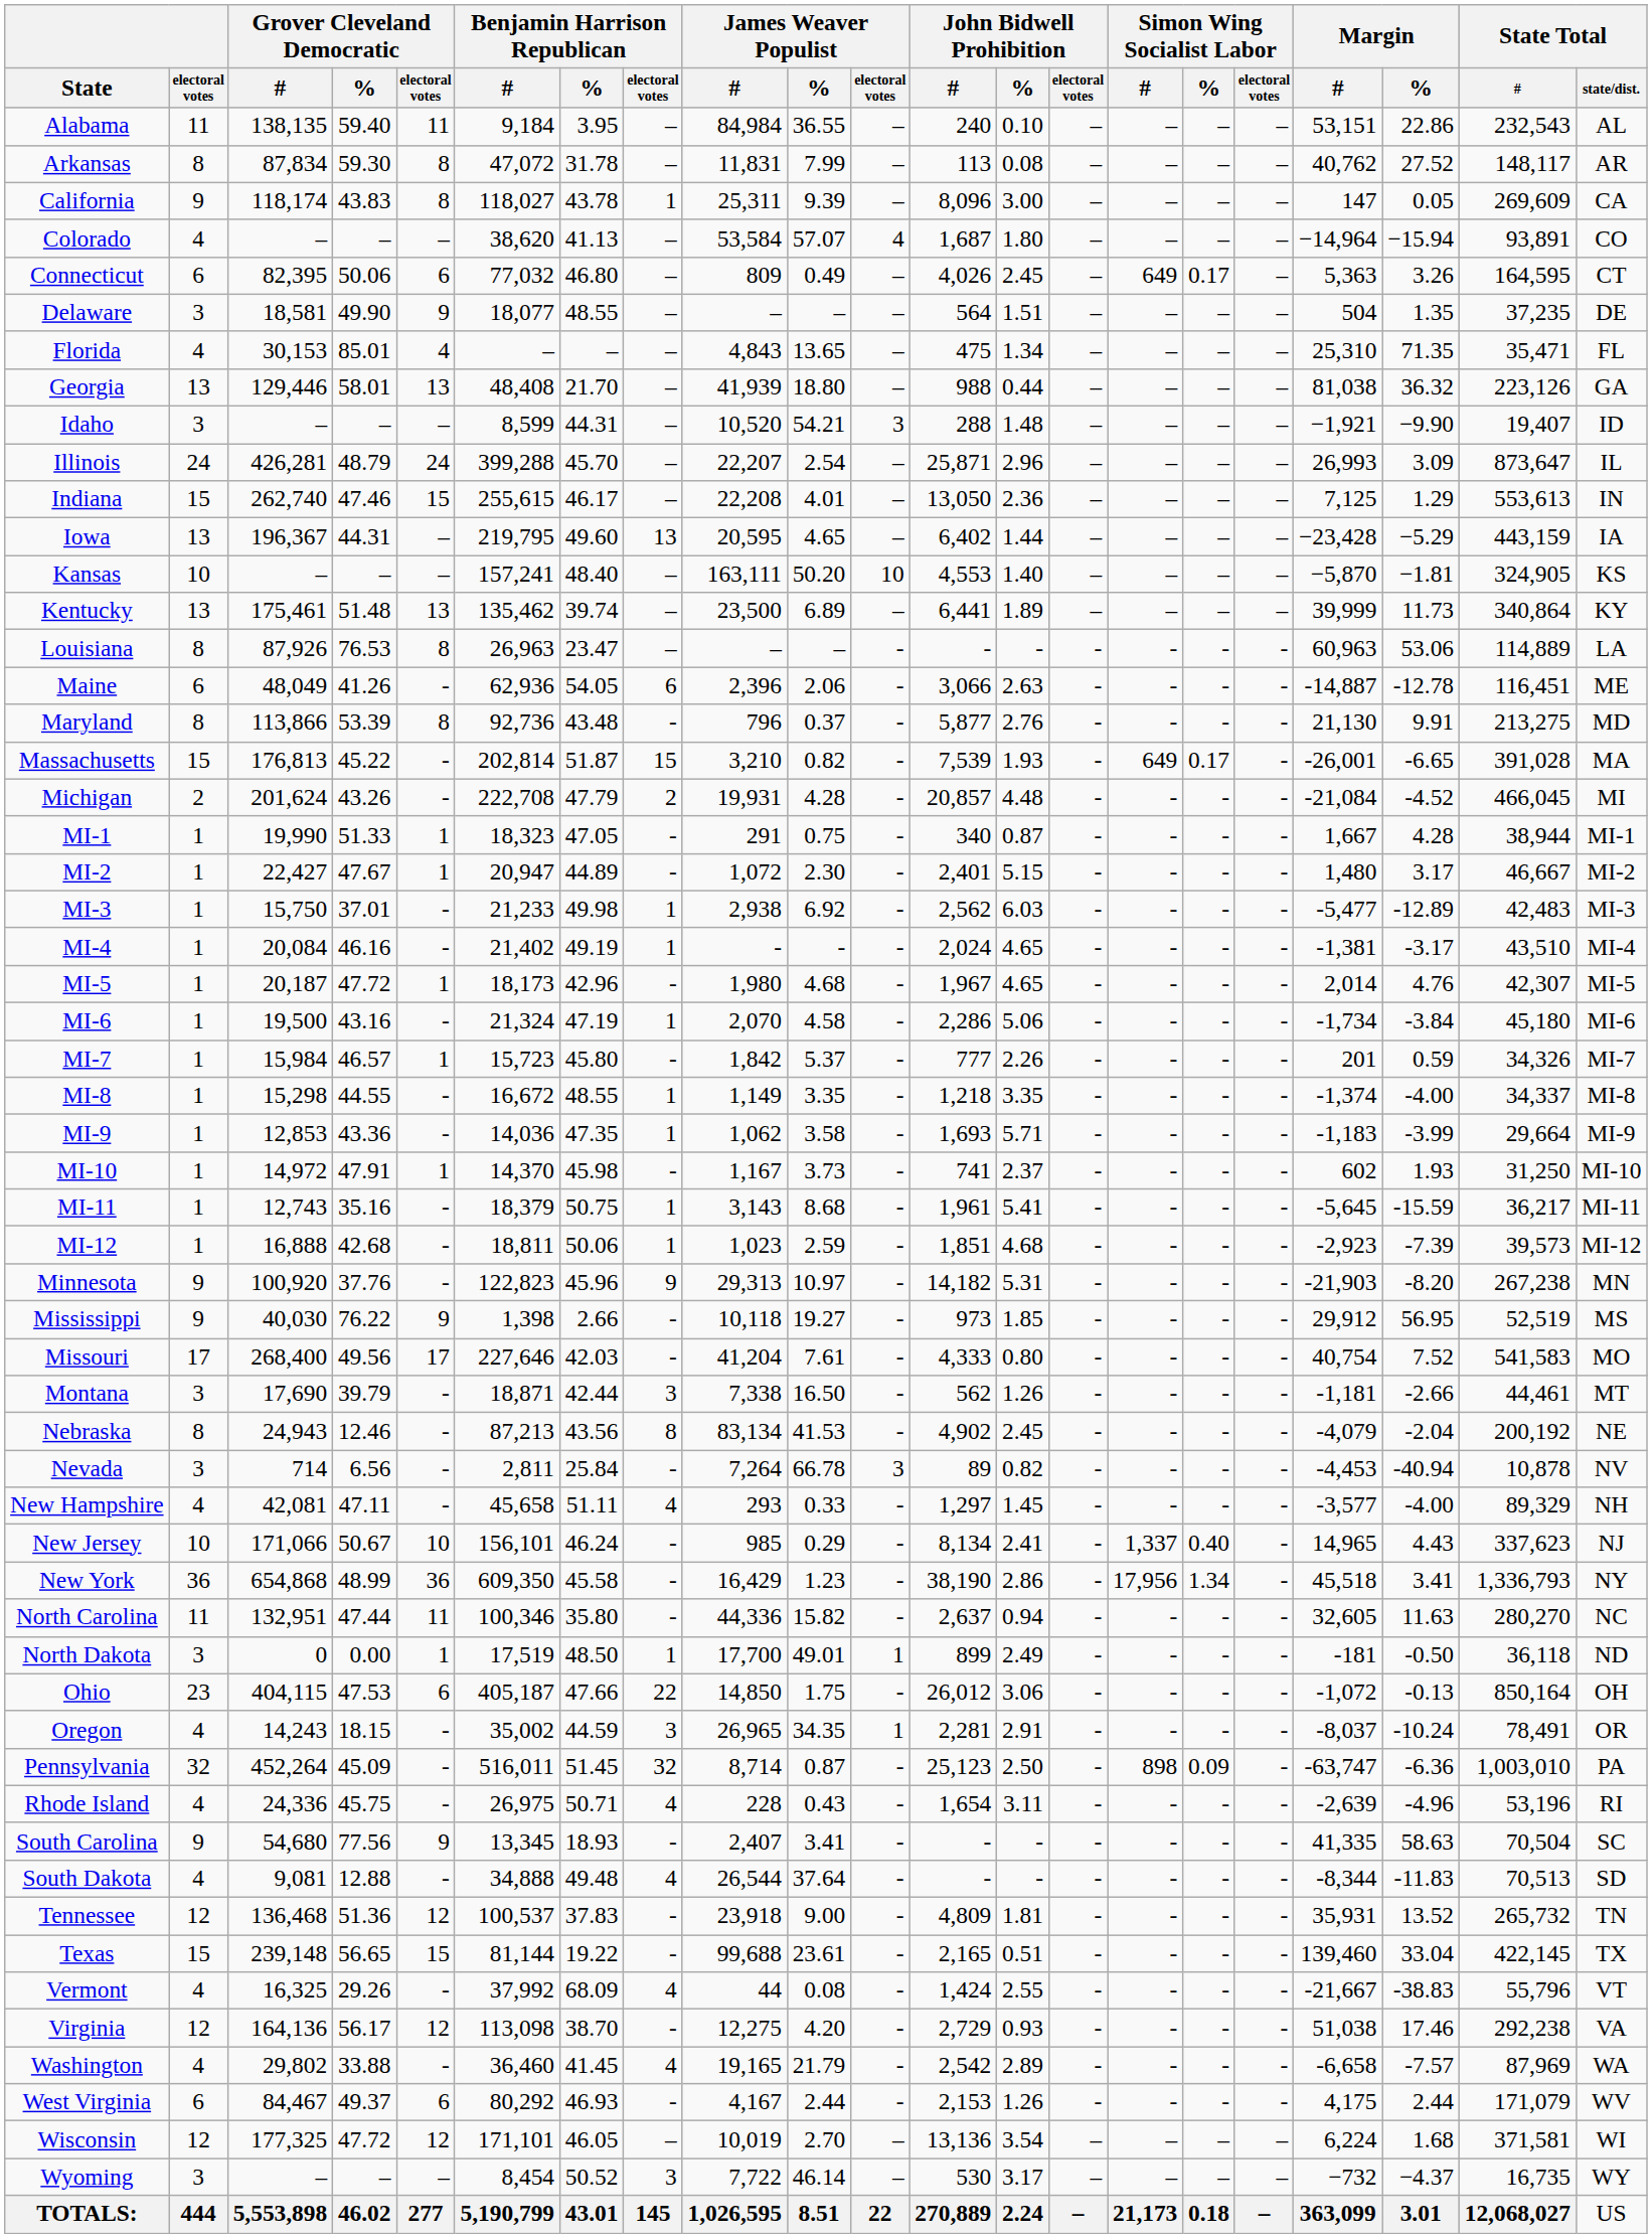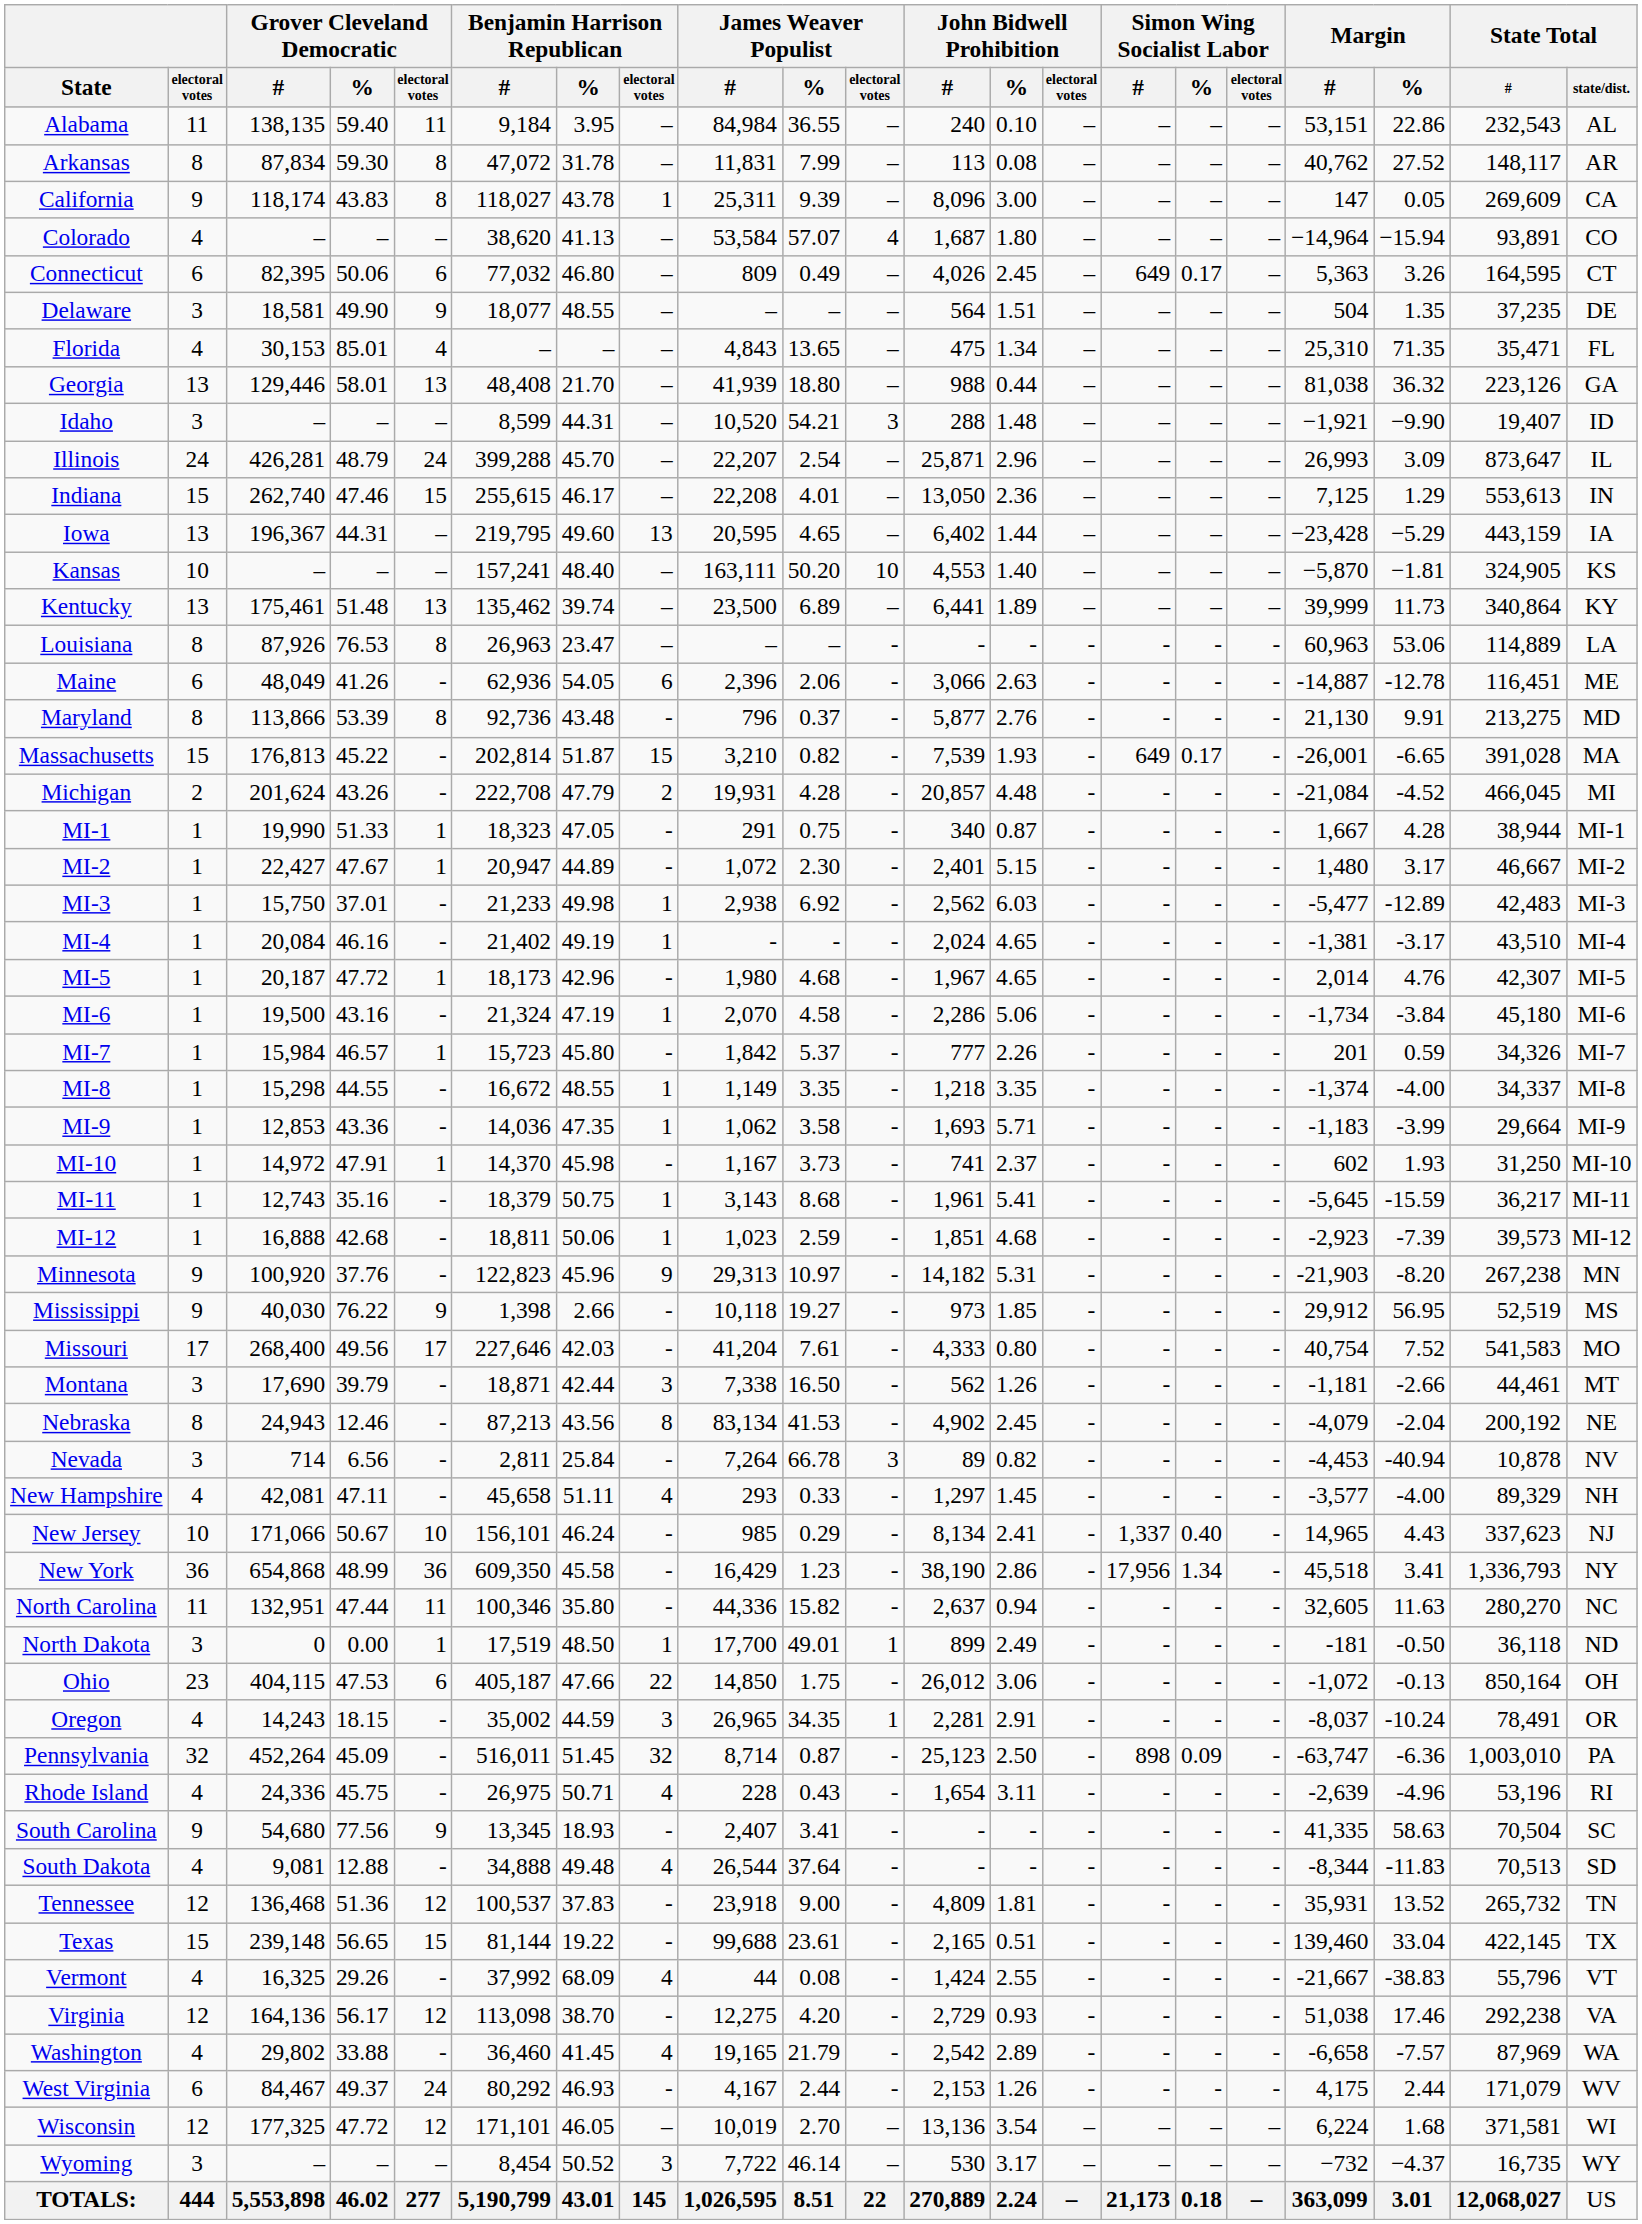West Virginia | Grover Cleveland Democratic / electoral votes: 6 -> 24
